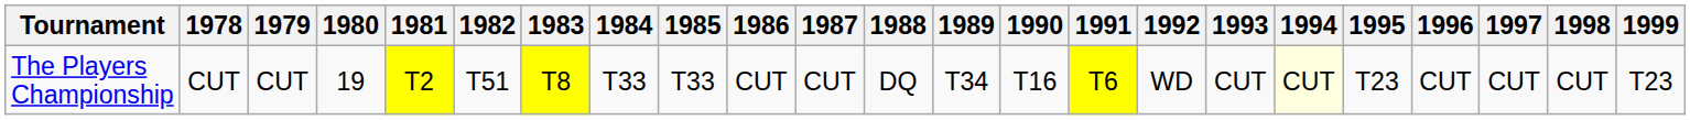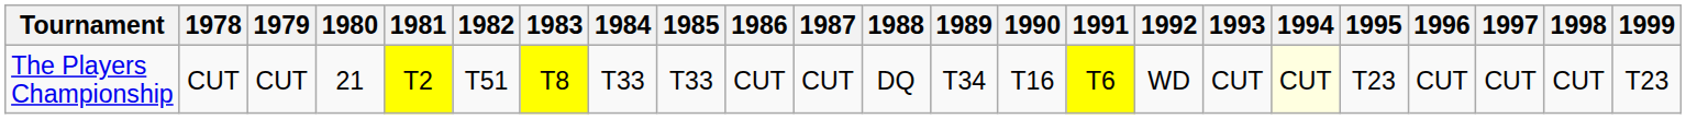The Players Championship | 1980: 19 -> 21
